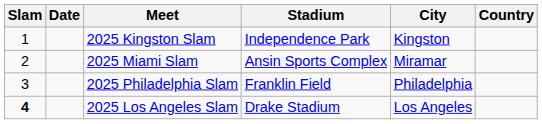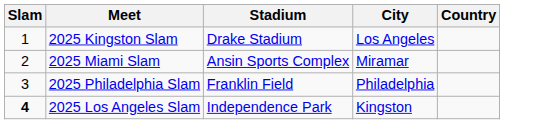- column: Date
2025 Kingston Slam | Stadium: Independence Park -> Drake Stadium
2025 Kingston Slam | City: Kingston -> Los Angeles
2025 Los Angeles Slam | Stadium: Drake Stadium -> Independence Park
2025 Los Angeles Slam | City: Los Angeles -> Kingston
